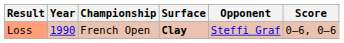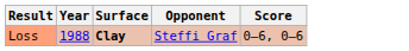- column: Championship | French Open
Loss | Year: 1990 -> 1988
